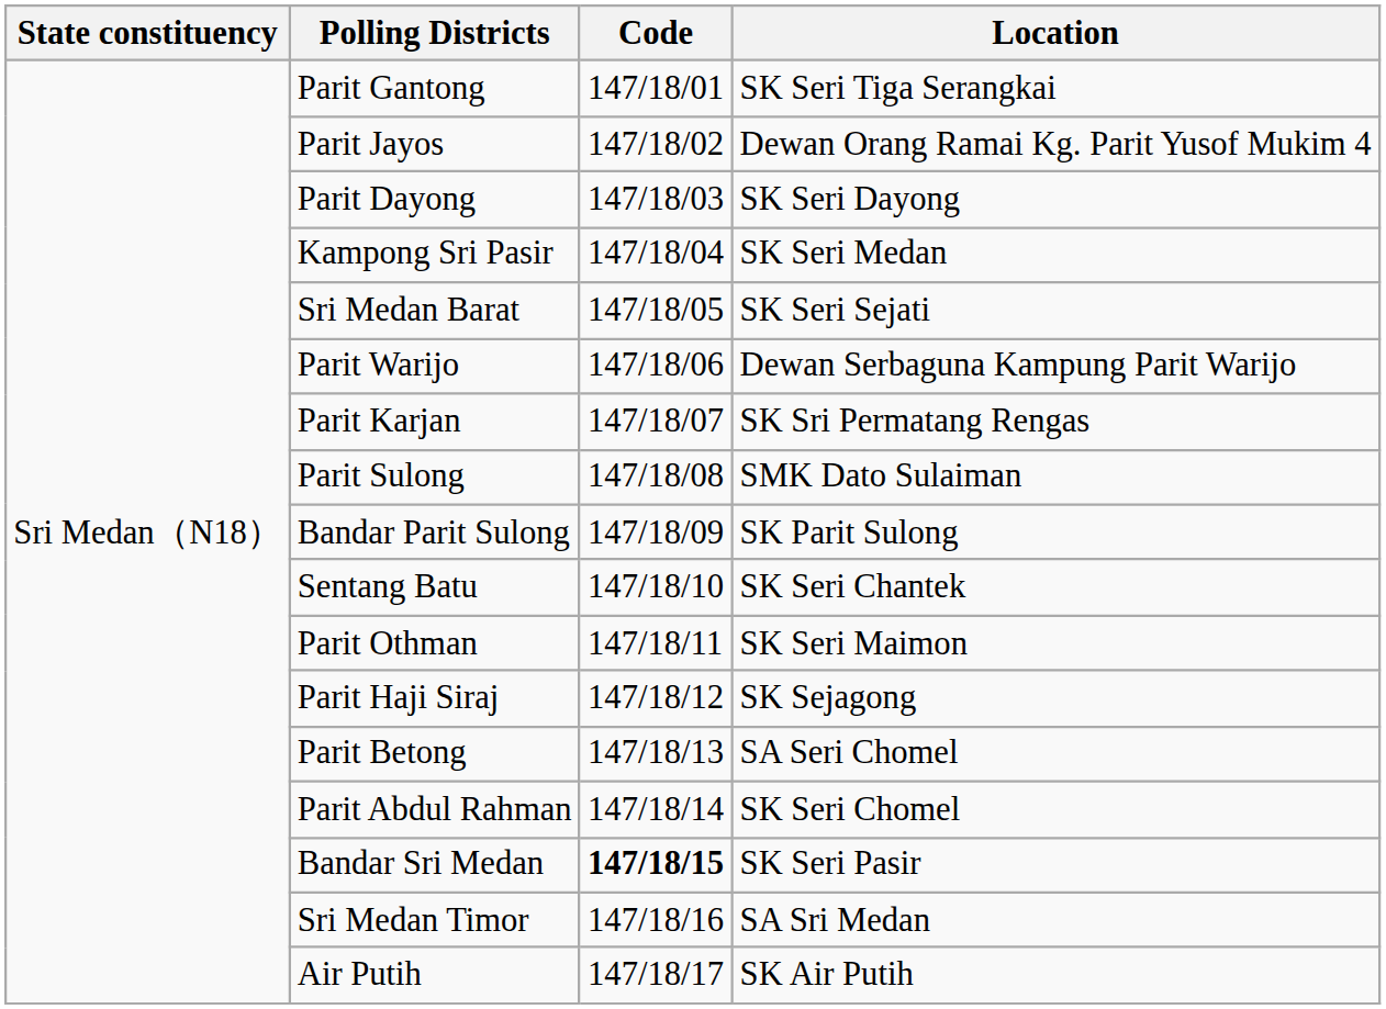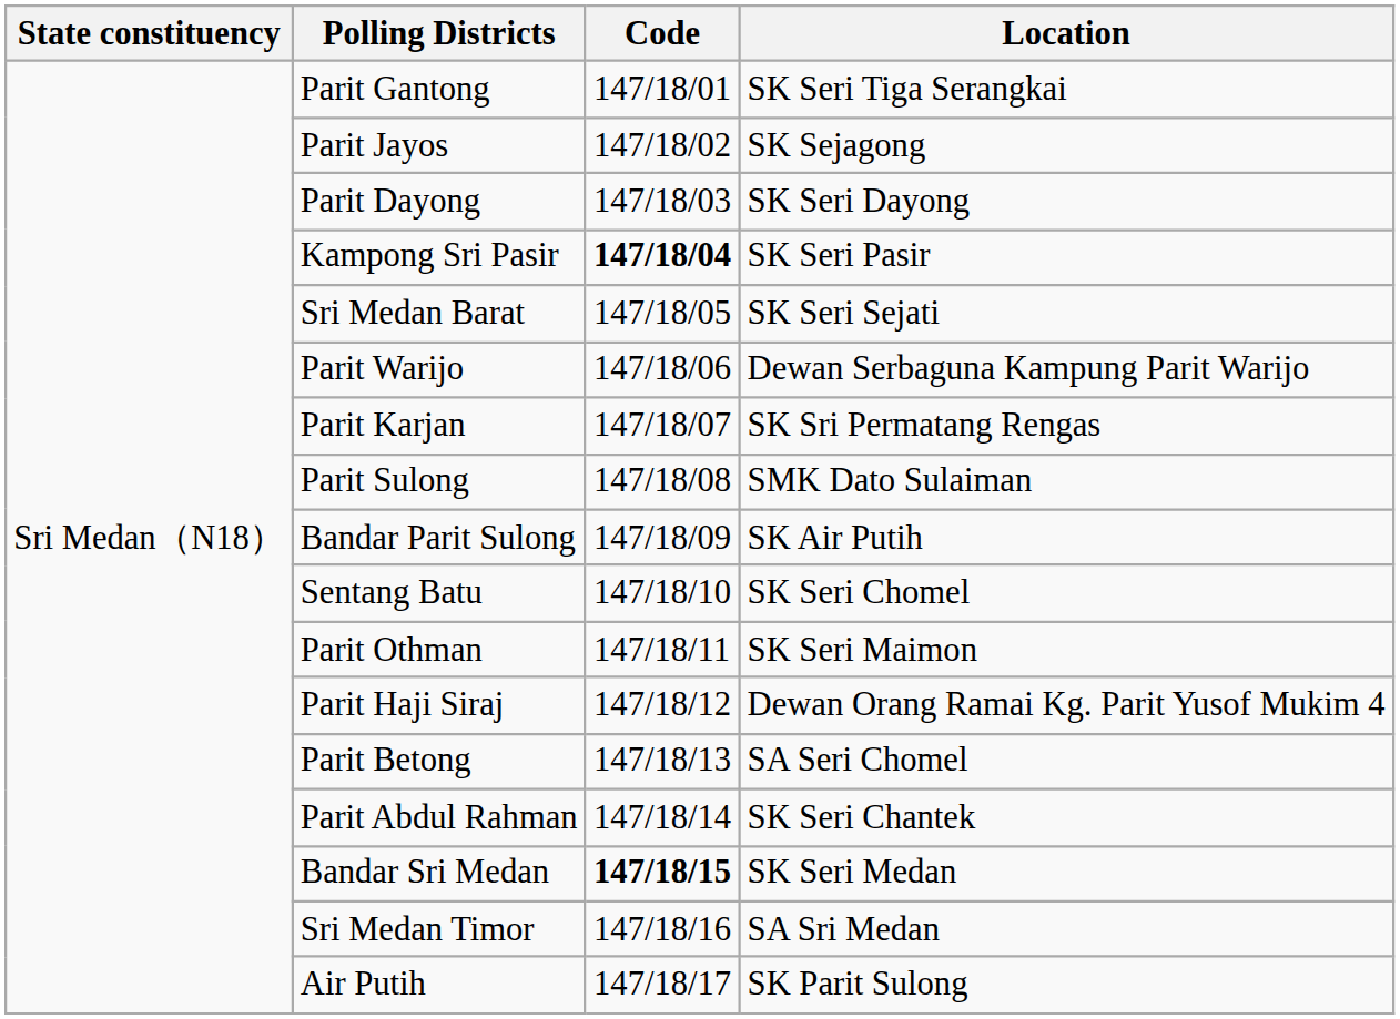Parit Jayos | Location: Dewan Orang Ramai Kg. Parit Yusof Mukim 4 -> SK Sejagong
Kampong Sri Pasir | Code: normal -> bold
Kampong Sri Pasir | Location: SK Seri Medan -> SK Seri Pasir
Bandar Parit Sulong | Location: SK Parit Sulong -> SK Air Putih
Sentang Batu | Location: SK Seri Chantek -> SK Seri Chomel
Parit Haji Siraj | Location: SK Sejagong -> Dewan Orang Ramai Kg. Parit Yusof Mukim 4
Parit Abdul Rahman | Location: SK Seri Chomel -> SK Seri Chantek
Bandar Sri Medan | Location: SK Seri Pasir -> SK Seri Medan
Air Putih | Location: SK Air Putih -> SK Parit Sulong
